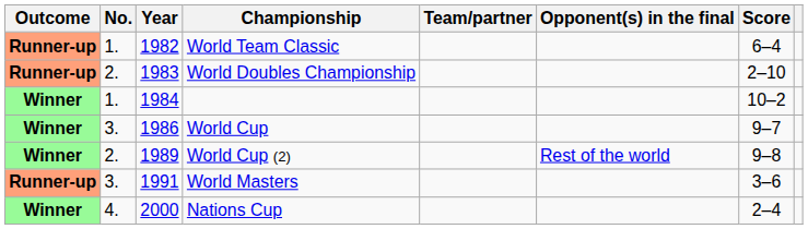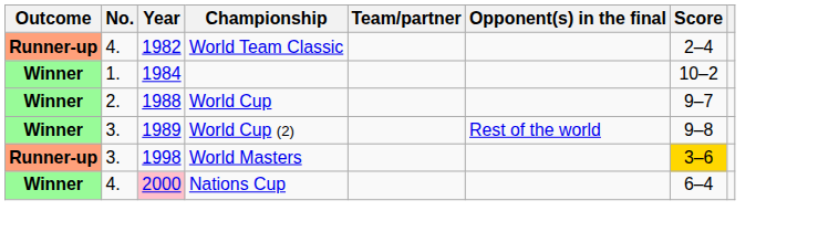World Team Classic | No.: 1. -> 4.
World Team Classic | Score: 6–4 -> 2–4
- row: Runner-up | 2. | 1983 | World Doubles Championship | 2–10
World Cup | No.: 3. -> 2.
World Cup | Year: 1986 -> 1988
World Cup (2) | No.: 2. -> 3.
World Masters | Year: 1991 -> 1998
World Masters | Score: no background -> gold background
Nations Cup | Year: no background -> pink background
Nations Cup | Score: 2–4 -> 6–4
